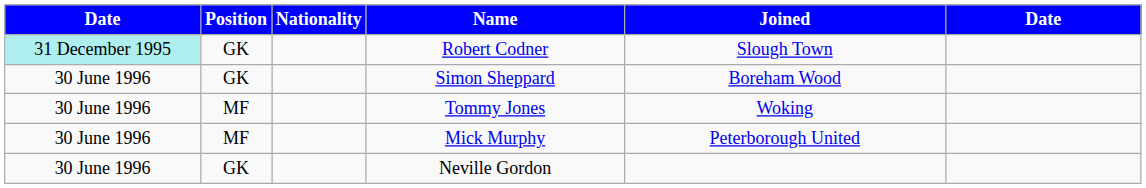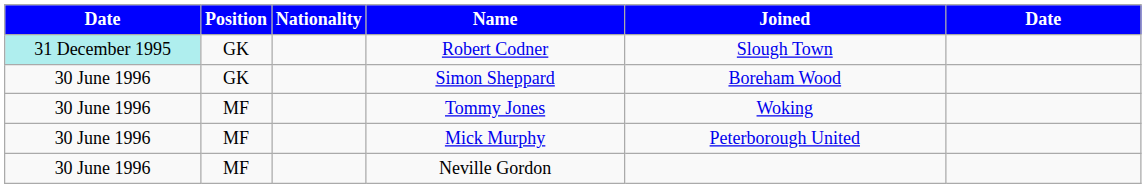Neville Gordon | Position: GK -> MF
